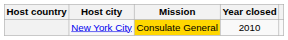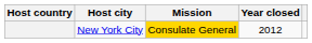New York City | Year closed: 2010 -> 2012
